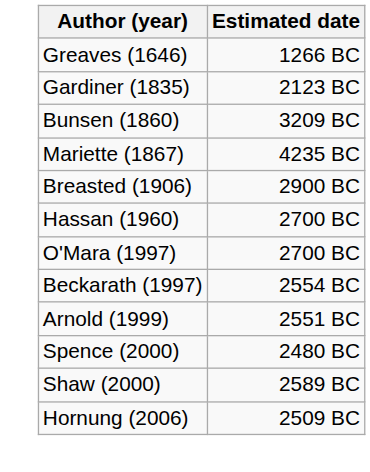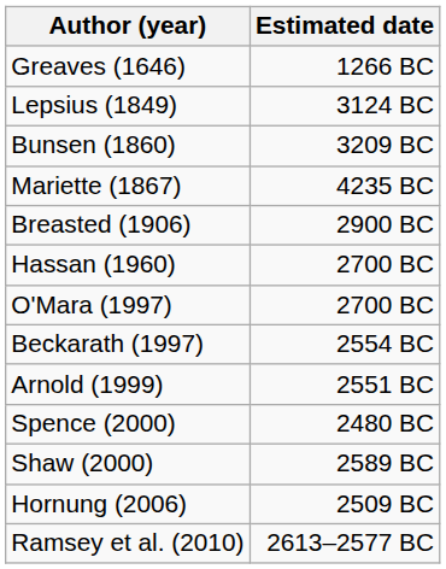- row: Gardiner (1835) | 2123 BC
+ row: Lepsius (1849) | 3124 BC
+ row: Ramsey et al. (2010) | 2613–2577 BC
